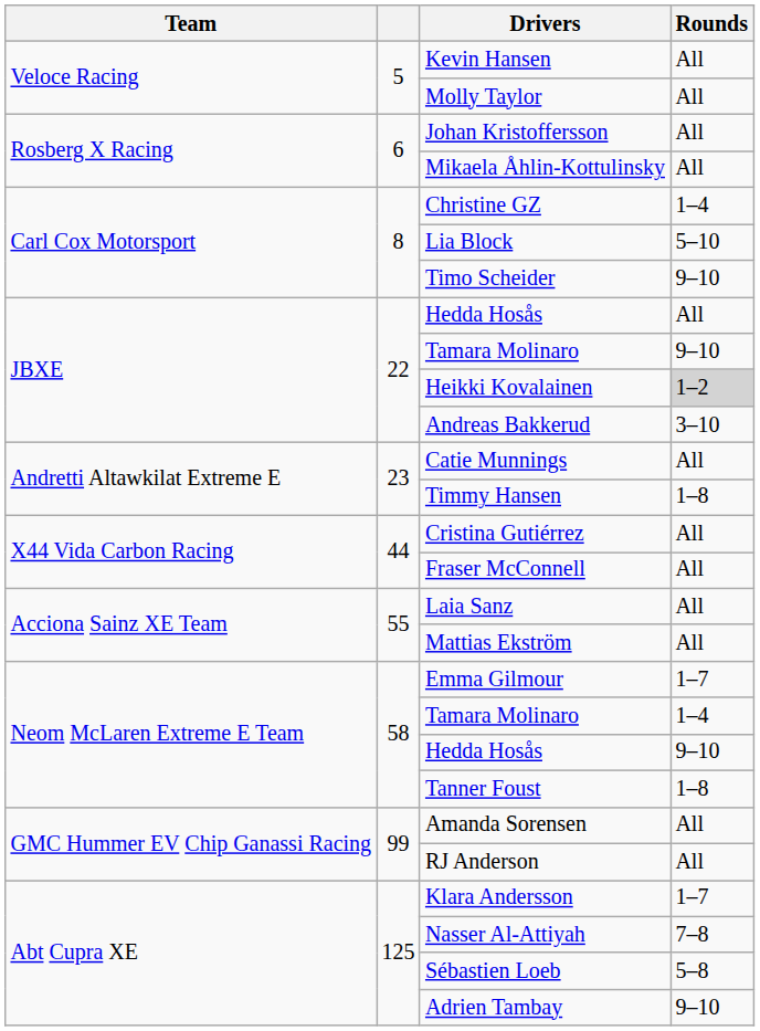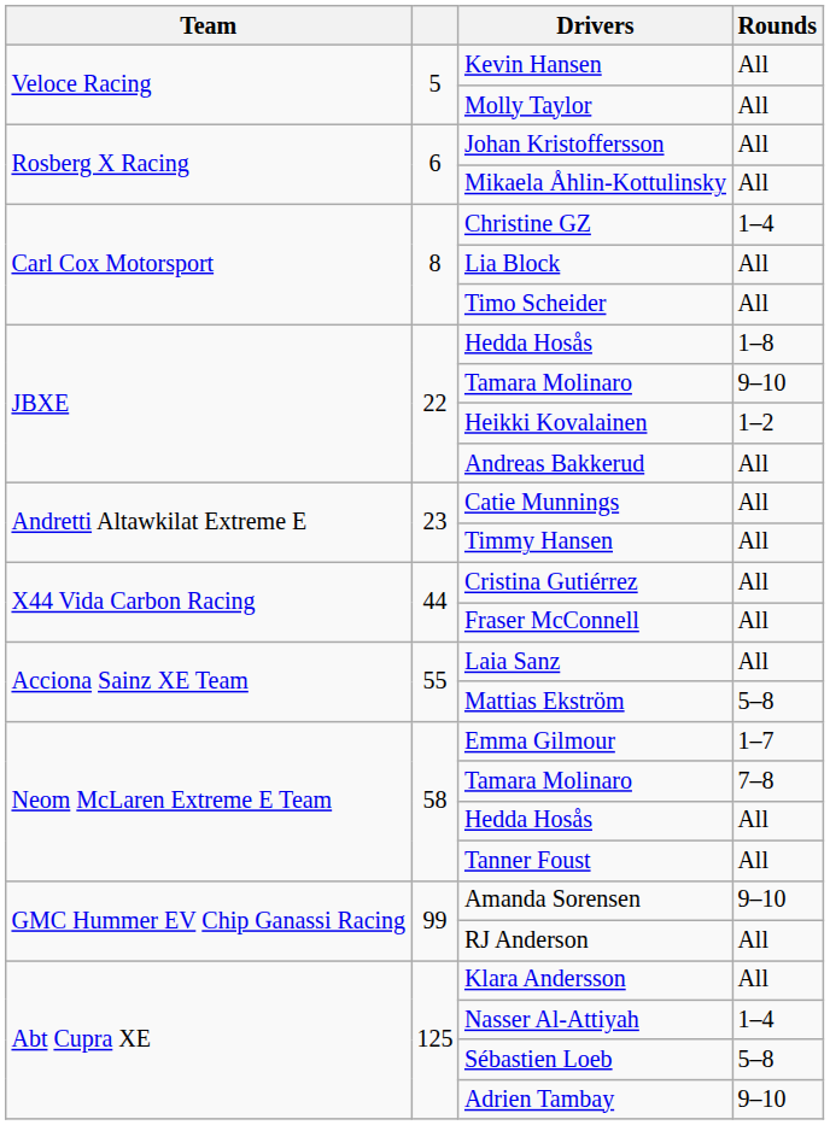Lia Block | Rounds: 5–10 -> All
Timo Scheider | Rounds: 9–10 -> All
JBXE / Hedda Hosås | Rounds: All -> 1–8
Heikki Kovalainen | Rounds: lightgrey background -> no background
Andreas Bakkerud | Rounds: 3–10 -> All
Timmy Hansen | Rounds: 1–8 -> All
Mattias Ekström | Rounds: All -> 5–8
Neom McLaren Extreme E Team / Tamara Molinaro | Rounds: 1–4 -> 7–8
Neom McLaren Extreme E Team / Hedda Hosås | Rounds: 9–10 -> All
Tanner Foust | Rounds: 1–8 -> All
Amanda Sorensen | Rounds: All -> 9–10
Klara Andersson | Rounds: 1–7 -> All
Nasser Al-Attiyah | Rounds: 7–8 -> 1–4
